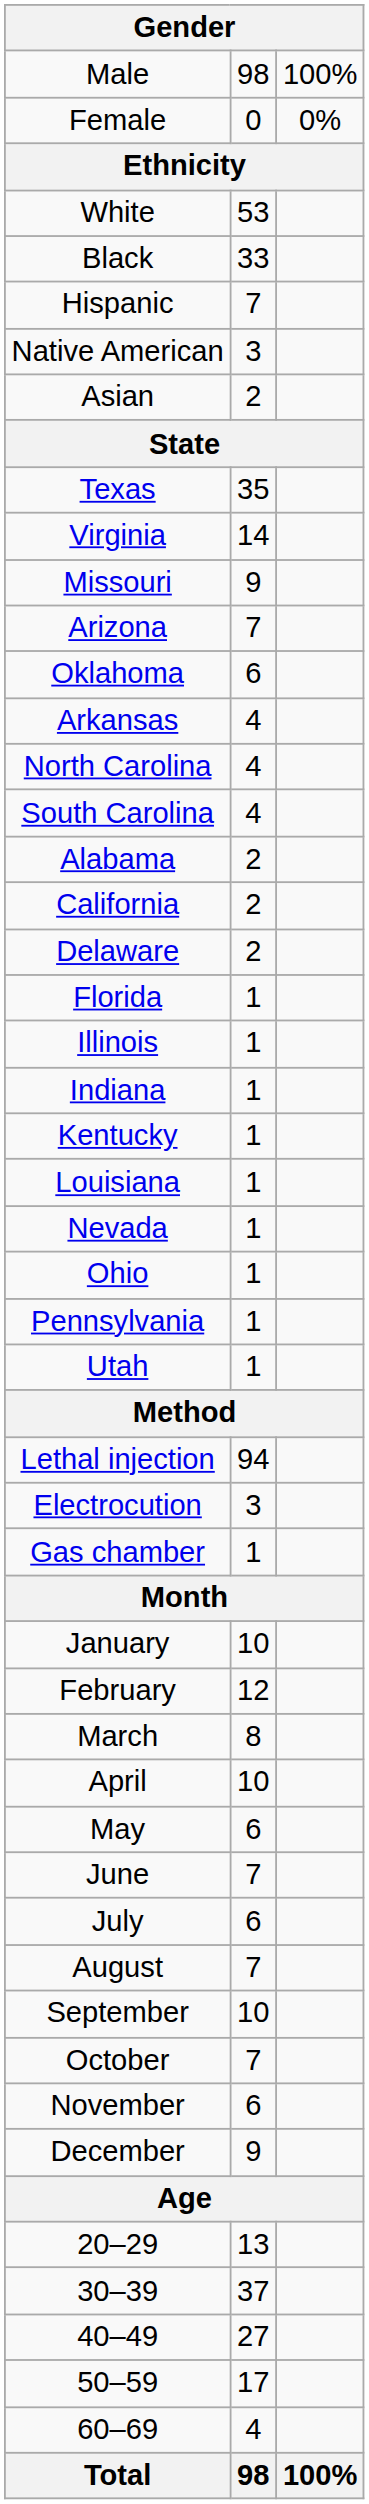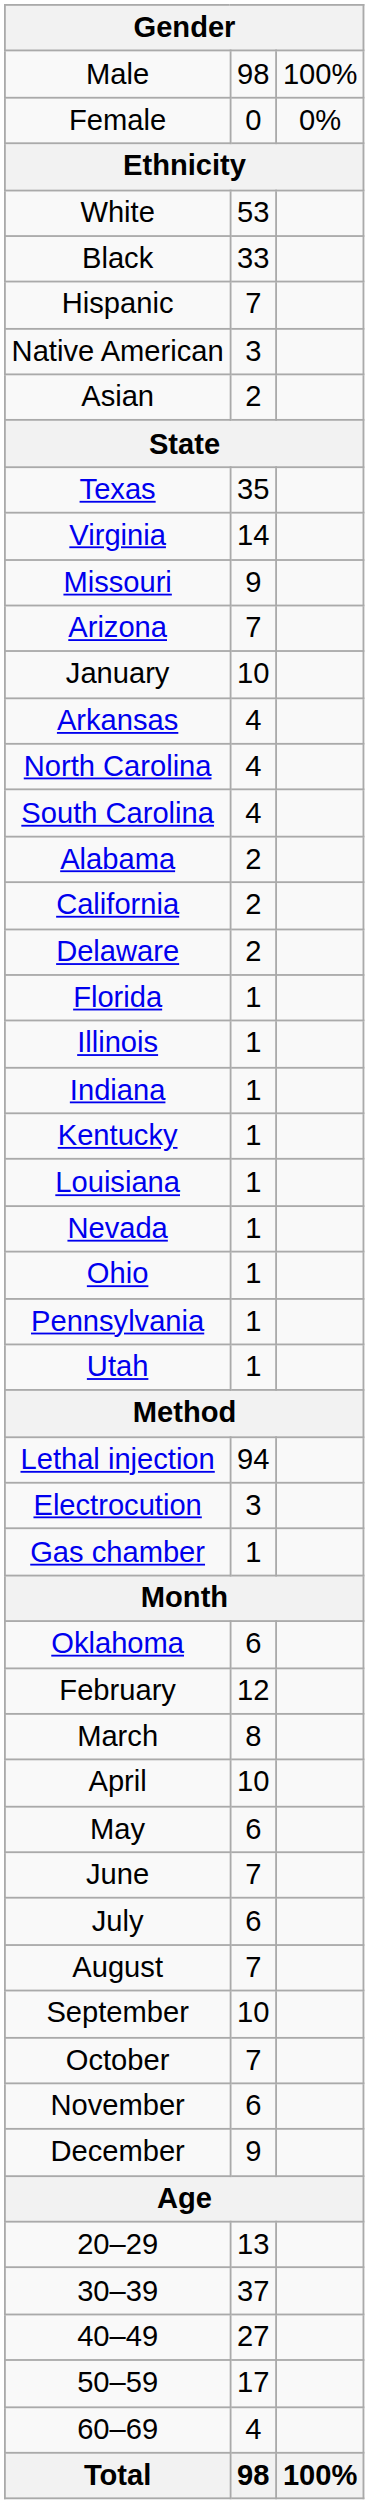rows swapped: Oklahoma <-> January
